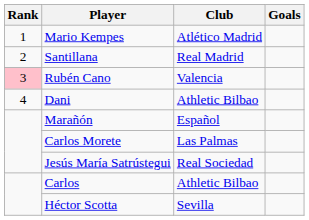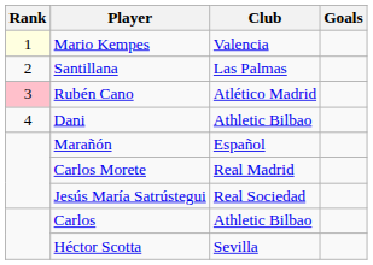Mario Kempes | Rank: no background -> lightyellow background
Mario Kempes | Club: Atlético Madrid -> Valencia
Santillana | Club: Real Madrid -> Las Palmas
Rubén Cano | Club: Valencia -> Atlético Madrid
Carlos Morete | Club: Las Palmas -> Real Madrid
